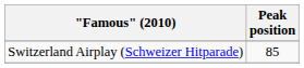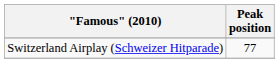Switzerland Airplay (Schweizer Hitparade) | Peak position: 85 -> 77
